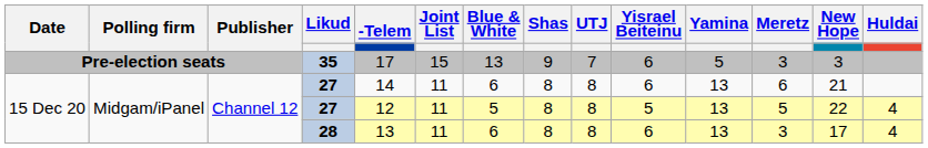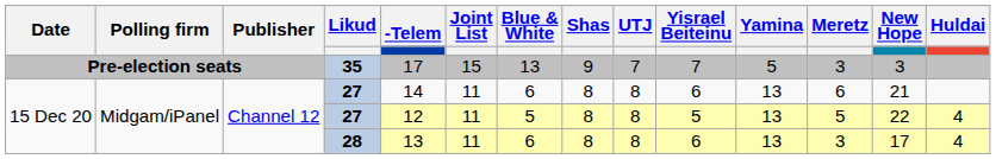35 | Yisrael Beiteinu: 6 -> 7
